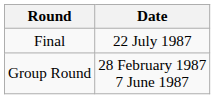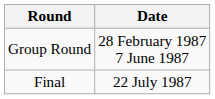rows swapped: Group Round <-> Final
